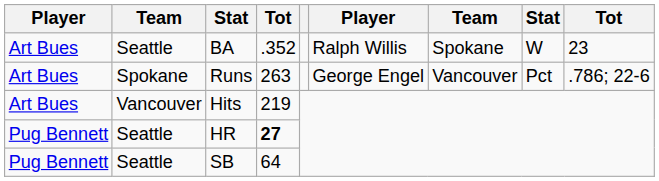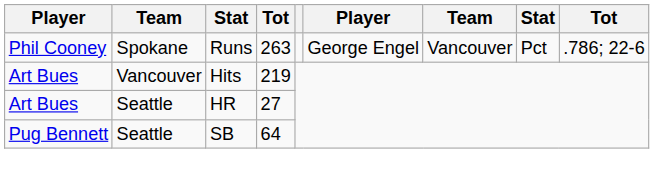- row: Art Bues | Seattle | BA | .352 | Ralph Willis | Spokane | W | 23
Runs | column 1: Art Bues -> Phil Cooney
HR | column 1: Pug Bennett -> Art Bues
HR | column 4: bold -> normal
